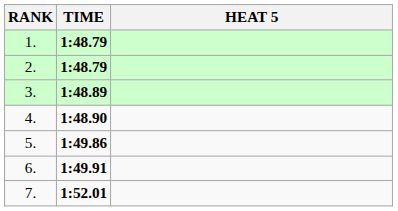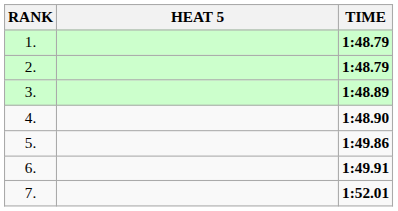columns swapped: HEAT 5 <-> TIME
